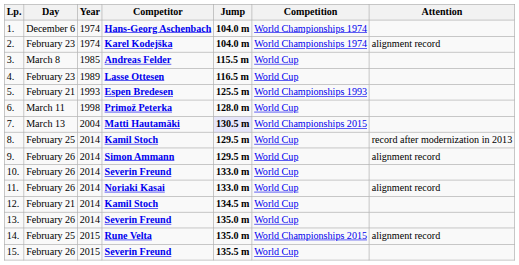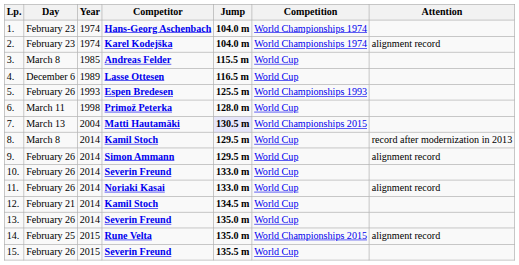1. | Day: December 6 -> February 23
4. | Day: February 23 -> December 6
5. | Day: February 21 -> February 26
8. | Day: February 25 -> March 8
